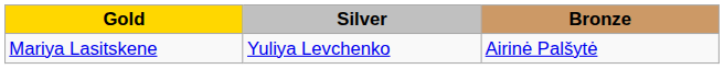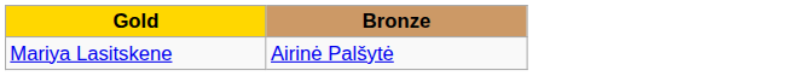- column: Silver | Yuliya Levchenko
